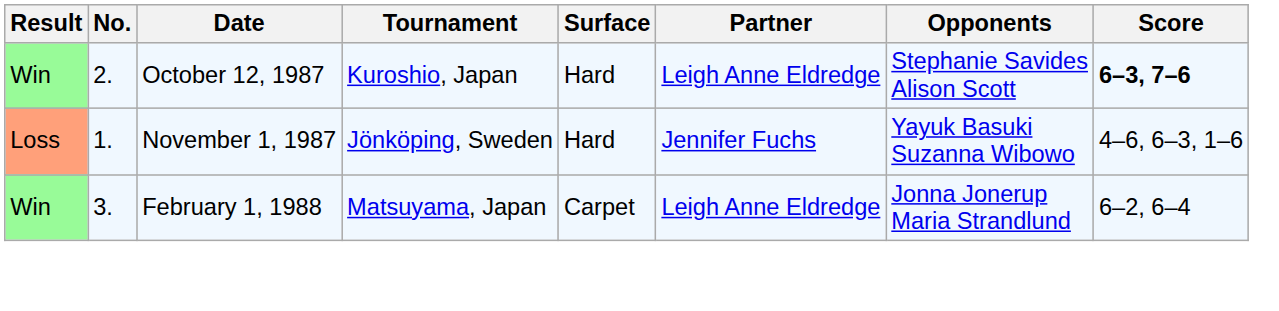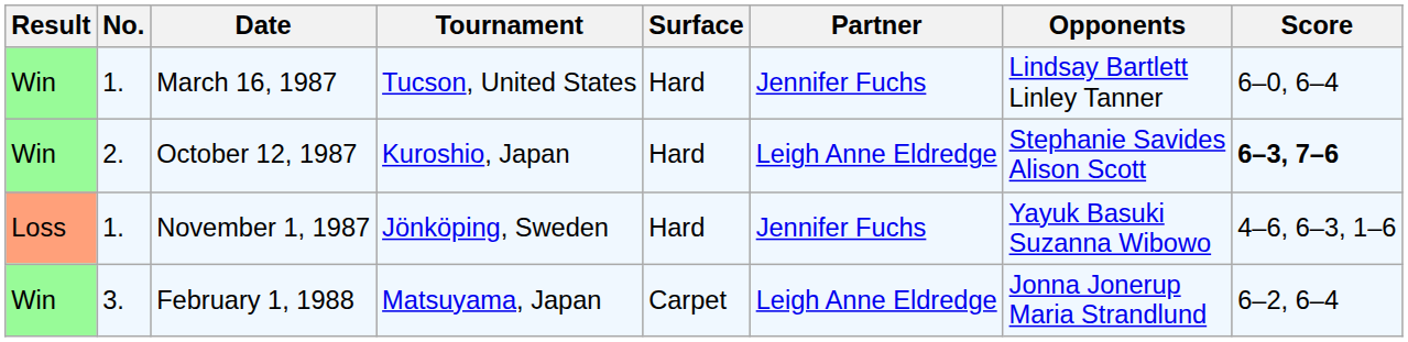+ row: Win | 1. | March 16, 1987 | Tucson, United States | Hard | Jennifer Fuchs | Lindsay Bartlett Linley Tanner | 6–0, 6–4
